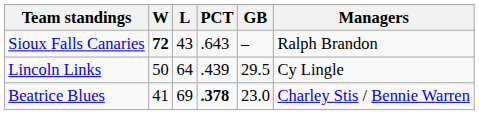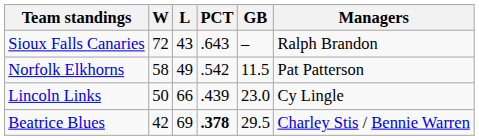Sioux Falls Canaries | W: bold -> normal
+ row: Norfolk Elkhorns | 58 | 49 | .542 | 11.5 | Pat Patterson
Lincoln Links | L: 64 -> 66
Lincoln Links | GB: 29.5 -> 23.0
Beatrice Blues | W: 41 -> 42
Beatrice Blues | GB: 23.0 -> 29.5
